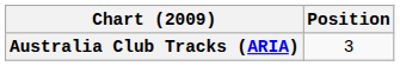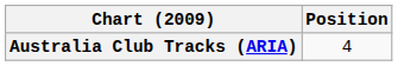Australia Club Tracks (ARIA) | Position: 3 -> 4
